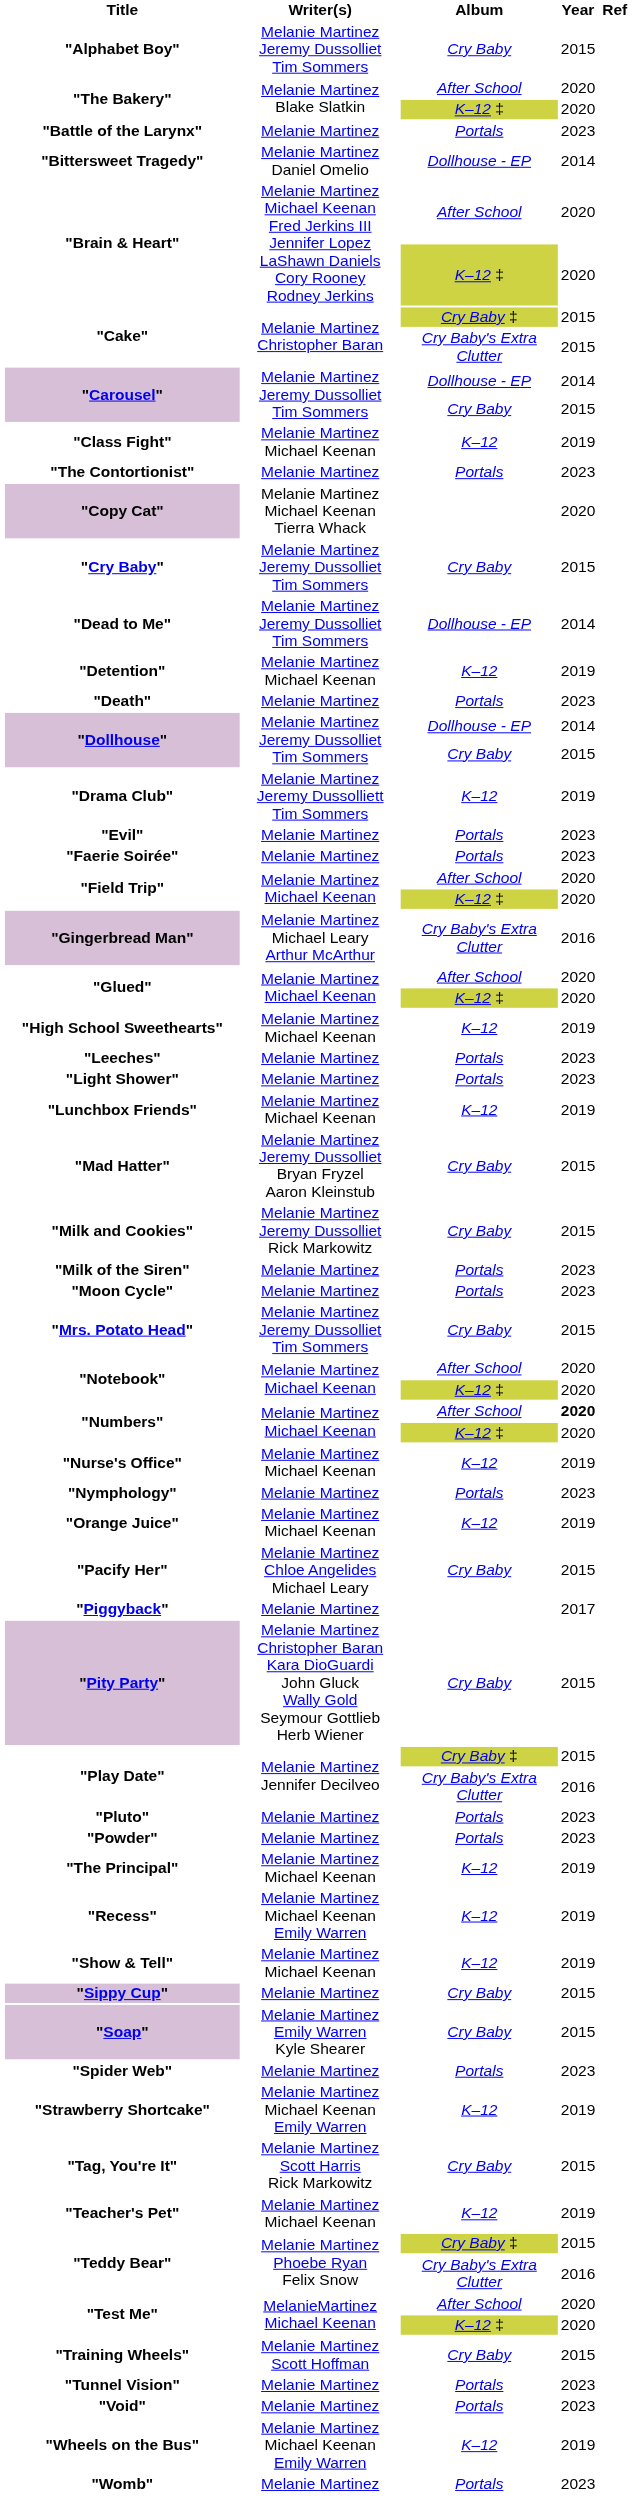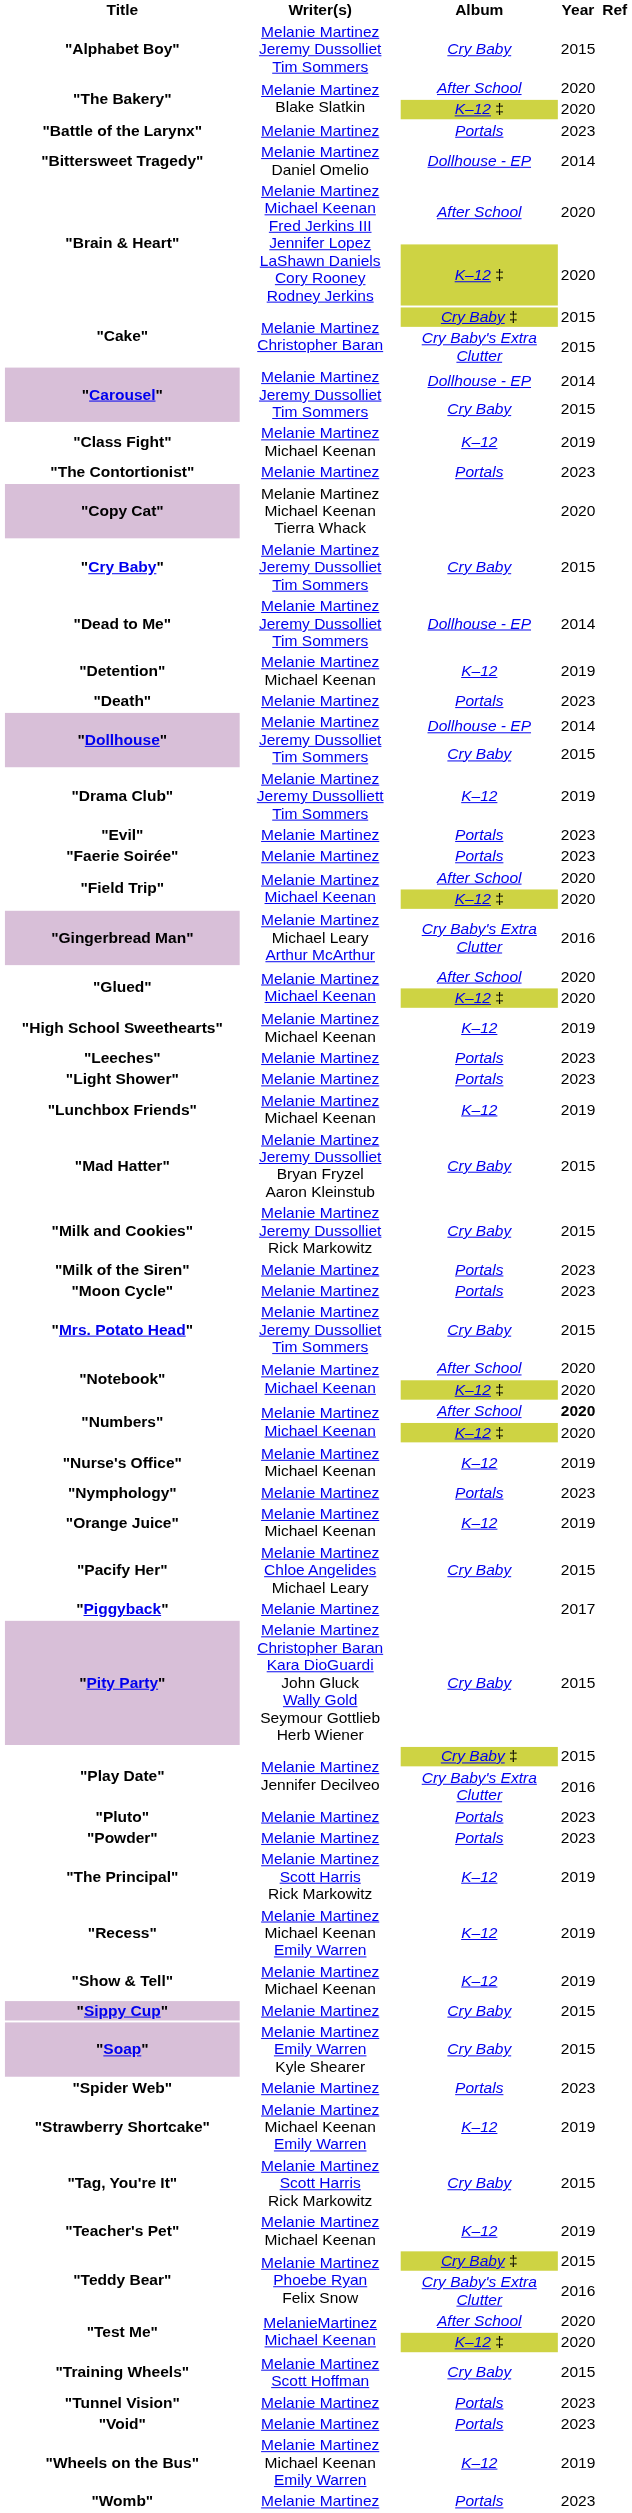"The Principal" | Writer(s): Melanie Martinez Michael Keenan -> Melanie Martinez Scott Harris Rick Markowitz
